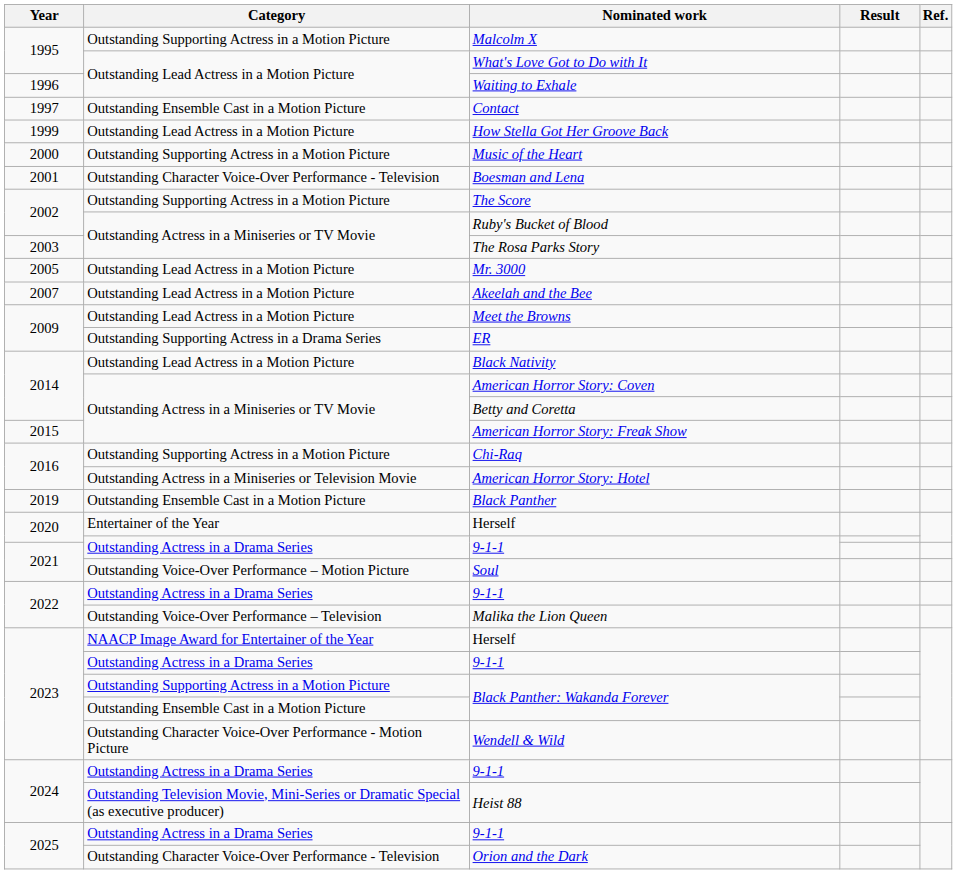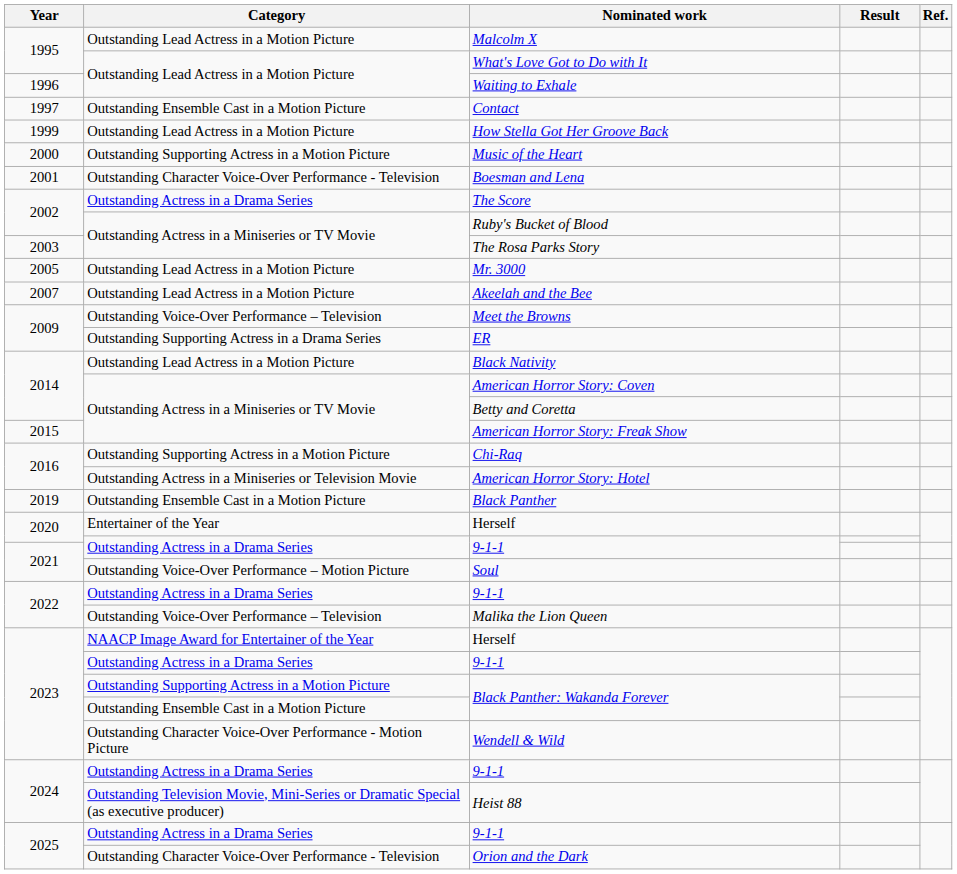Malcolm X | Category: Outstanding Supporting Actress in a Motion Picture -> Outstanding Lead Actress in a Motion Picture
The Score | Category: Outstanding Supporting Actress in a Motion Picture -> Outstanding Actress in a Drama Series
Meet the Browns | Category: Outstanding Lead Actress in a Motion Picture -> Outstanding Voice-Over Performance – Television
